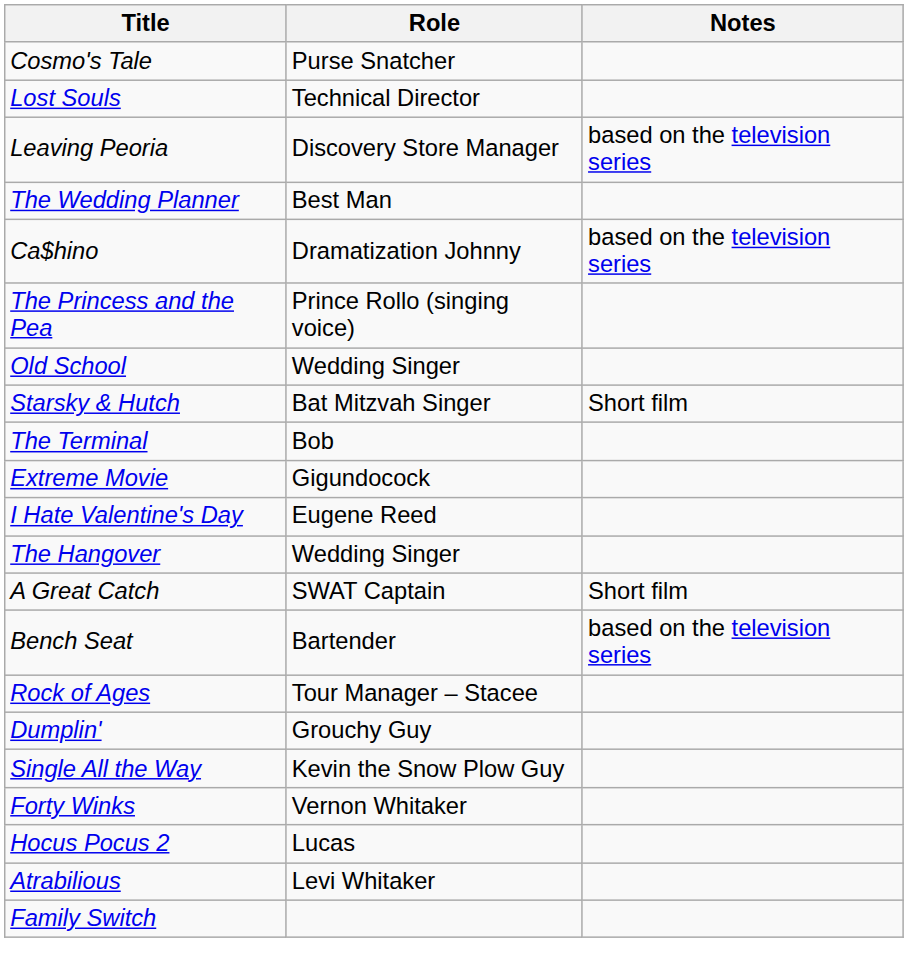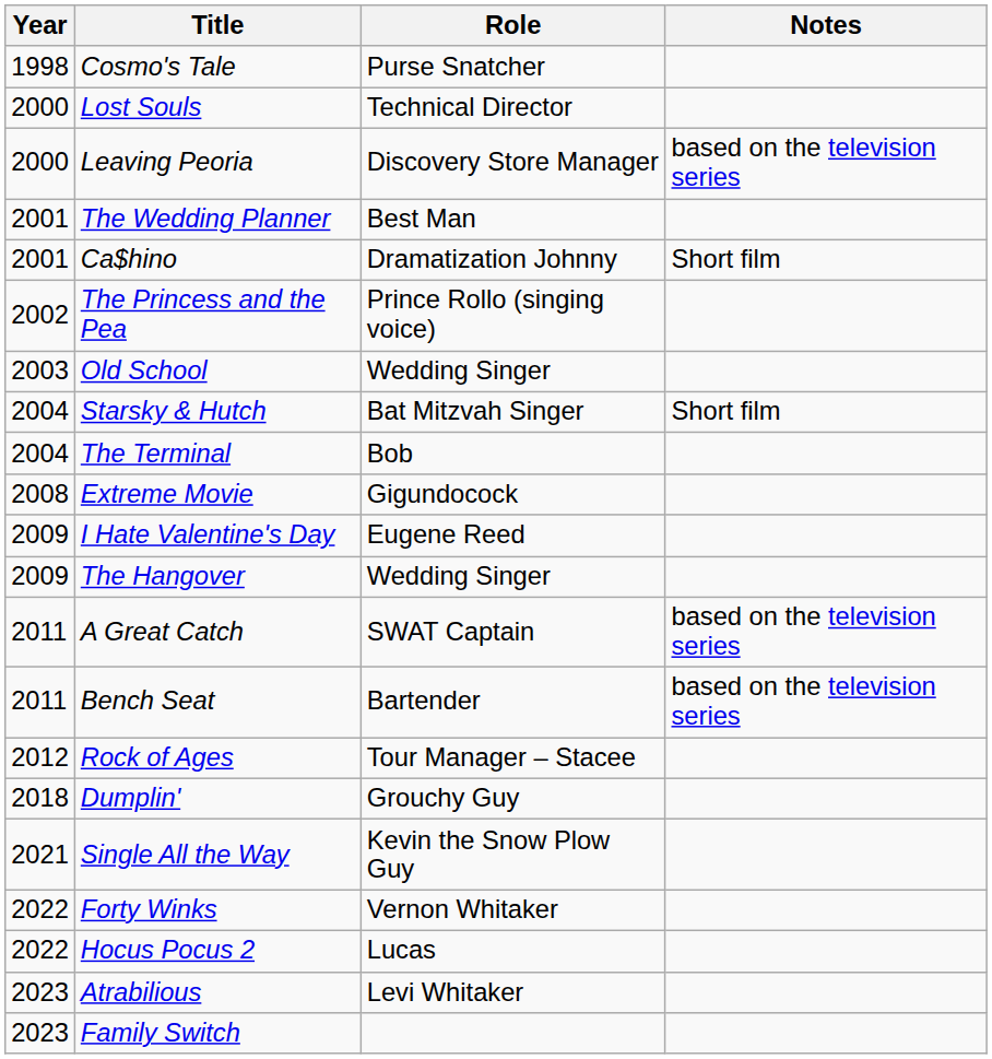+ column: Year | 1998 | 2000 | 2000 | 2001 | 2001 | 2002 | 2003 | 2004 | 2004 | 2008 | 2009 | 2009 | 2011 | 2011 | 2012 | 2018 | 2021 | 2022 | 2022 | 2023 | 2023
Ca$hino | Notes: based on the television series -> Short film
A Great Catch | Notes: Short film -> based on the television series
